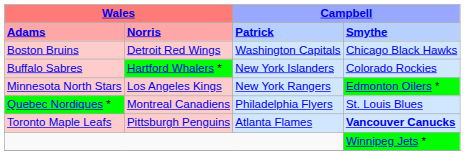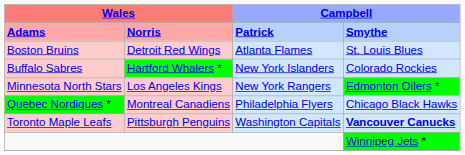Boston Bruins | column 3: Washington Capitals -> Atlanta Flames
Boston Bruins | column 4: Chicago Black Hawks -> St. Louis Blues
Quebec Nordiques * | column 4: St. Louis Blues -> Chicago Black Hawks
Toronto Maple Leafs | column 3: Atlanta Flames -> Washington Capitals
